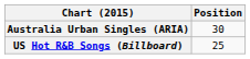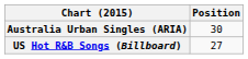US Hot R&B Songs (Billboard) | Position: 25 -> 27
